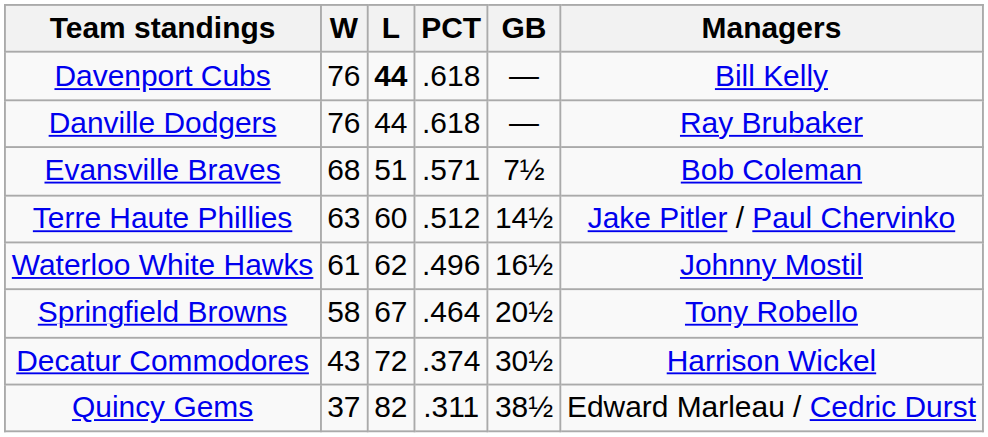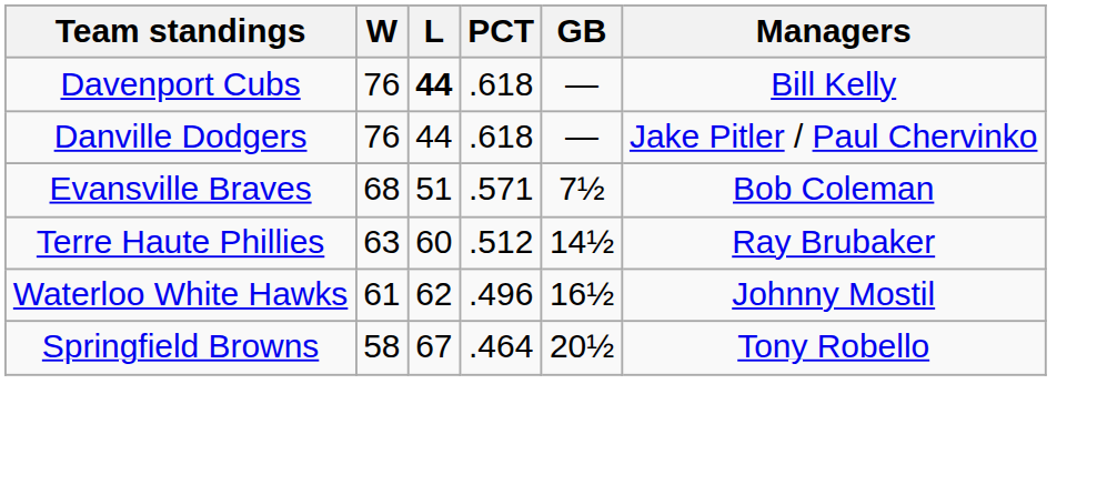Danville Dodgers | Managers: Ray Brubaker -> Jake Pitler / Paul Chervinko
Terre Haute Phillies | Managers: Jake Pitler / Paul Chervinko -> Ray Brubaker
- row: Decatur Commodores | 43 | 72 | .374 | 30½ | Harrison Wickel
- row: Quincy Gems | 37 | 82 | .311 | 38½ | Edward Marleau / Cedric Durst
